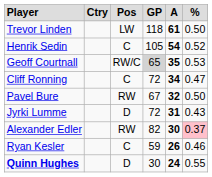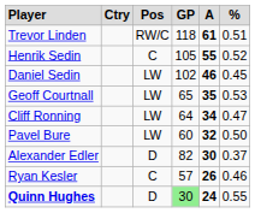Trevor Linden | column 3: LW -> RW/C
Trevor Linden | column 6: 0.50 -> 0.51
Henrik Sedin | column 5: 54 -> 55
+ row: Daniel Sedin | LW | 102 | 46 | 0.45
Geoff Courtnall | column 3: RW/C -> LW
Geoff Courtnall | column 4: lightgrey background -> no background
Cliff Ronning | column 3: C -> LW
Cliff Ronning | column 4: 72 -> 64
Pavel Bure | column 3: RW -> LW
Pavel Bure | column 4: 67 -> 60
- row: Jyrki Lumme | D | 72 | 31 | 0.43
Alexander Edler | column 3: RW -> D
Alexander Edler | column 6: pink background -> no background
Ryan Kesler | column 4: 59 -> 57
Quinn Hughes | column 4: no background -> lightgreen background
